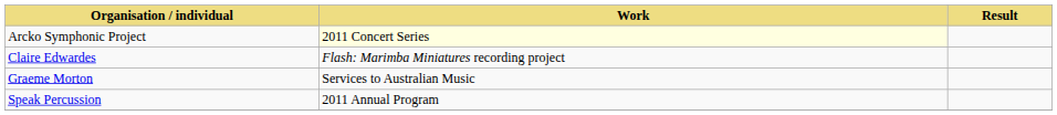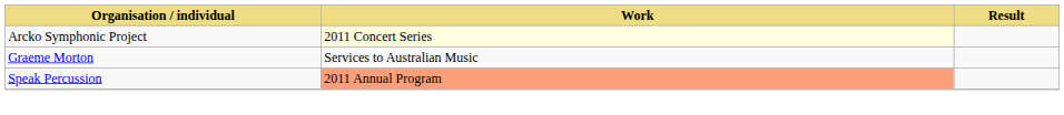- row: Claire Edwardes | Flash: Marimba Miniatures recording project
Speak Percussion | Work: no background -> lightsalmon background
